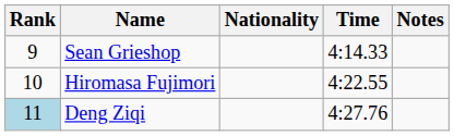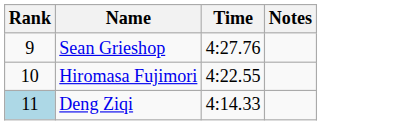- column: Nationality
Sean Grieshop | Time: 4:14.33 -> 4:27.76
Deng Ziqi | Time: 4:27.76 -> 4:14.33
